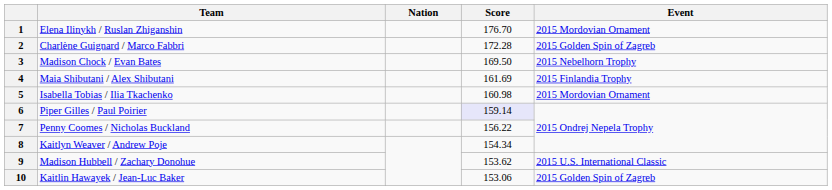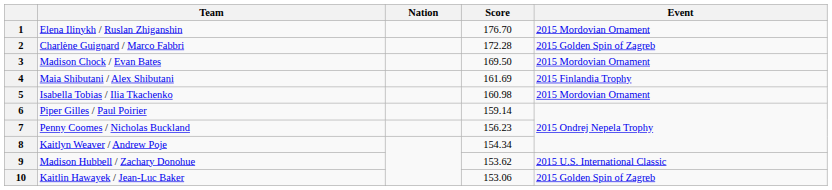3 | Event: 2015 Nebelhorn Trophy -> 2015 Mordovian Ornament
6 | Score: lavender background -> no background
7 | Score: 156.22 -> 156.23
